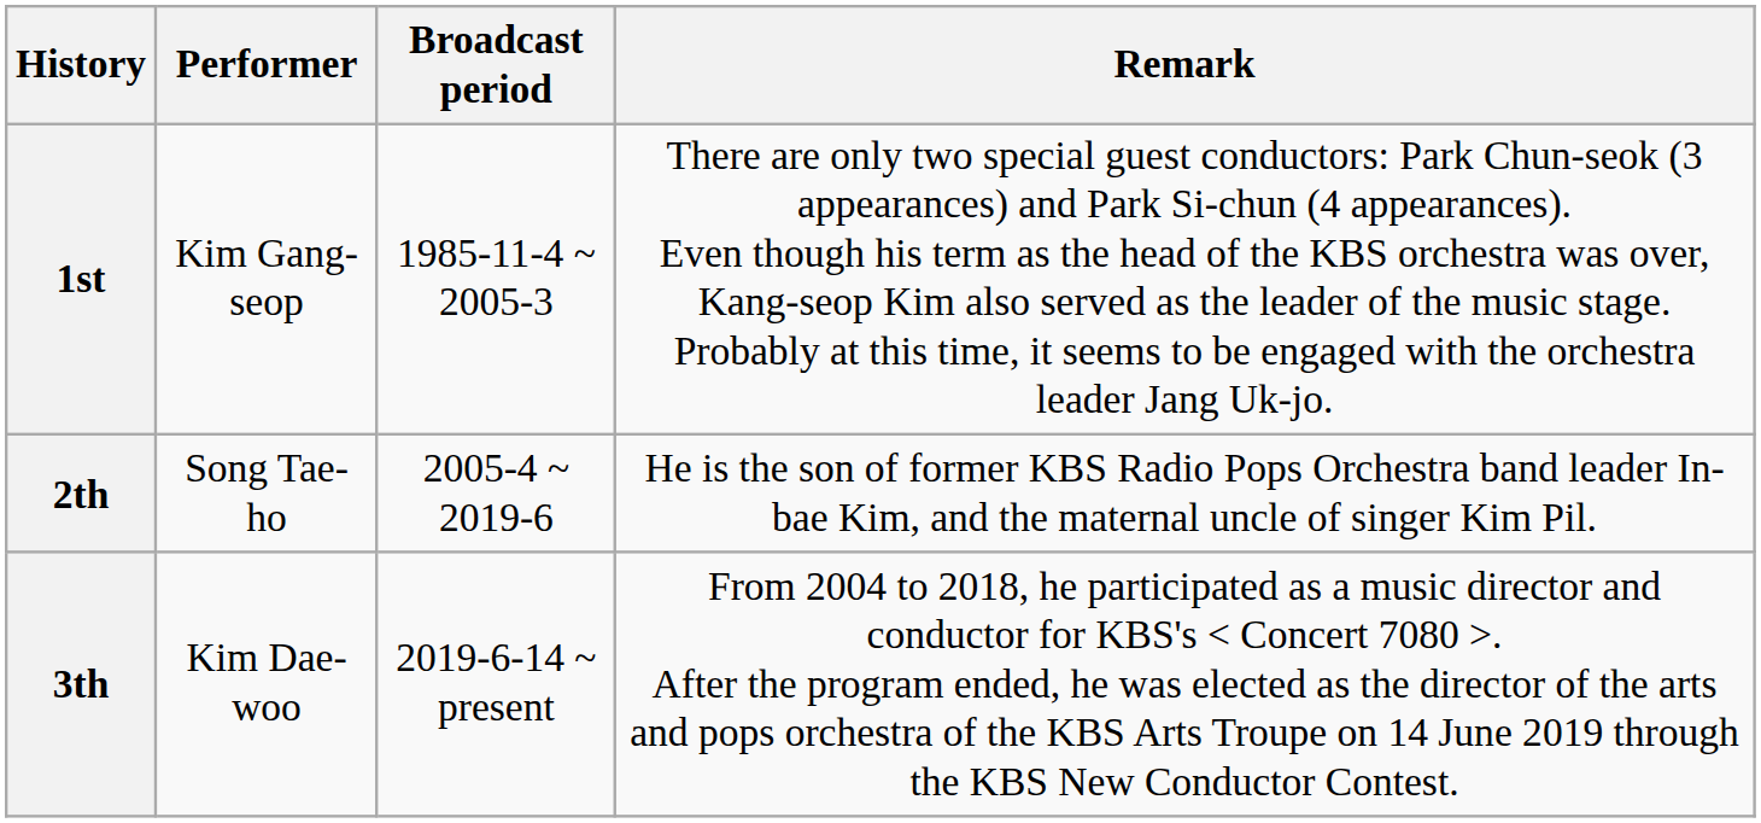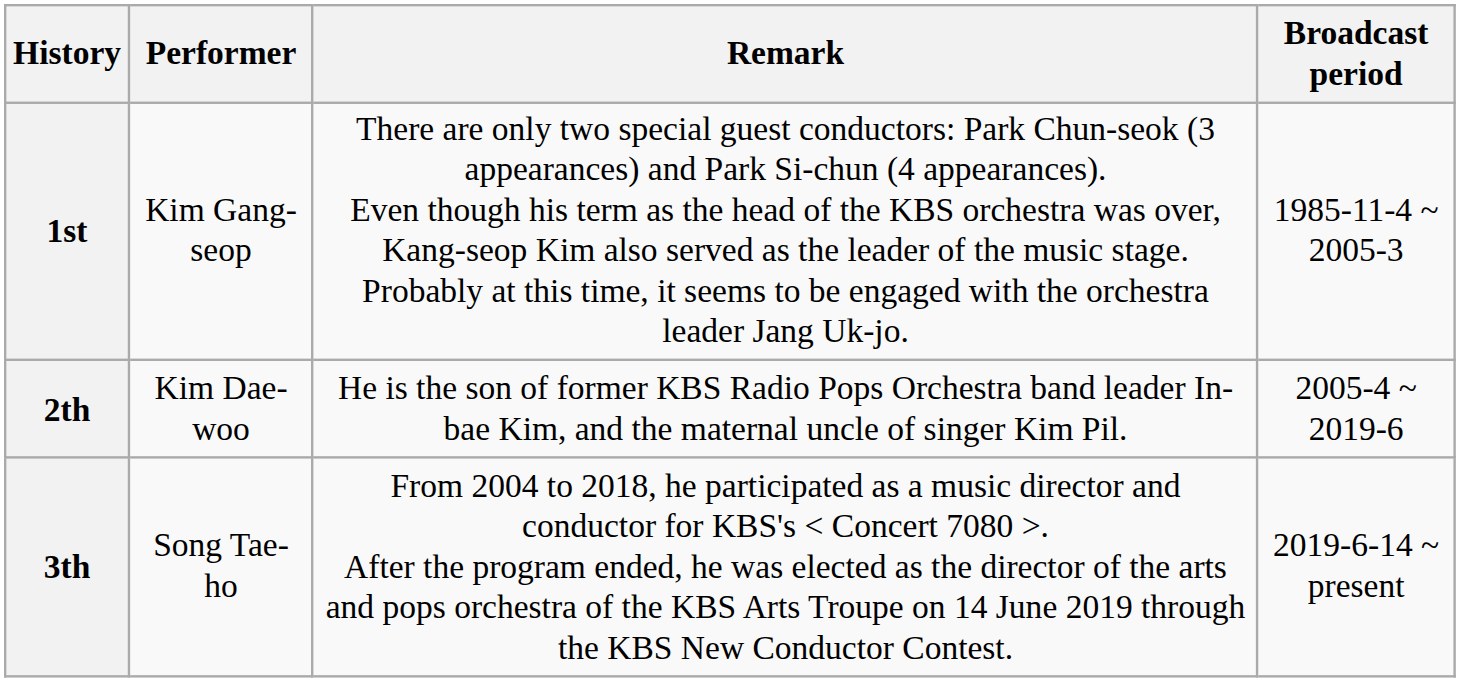columns swapped: Broadcast period <-> Remark
2th | Performer: Song Tae-ho -> Kim Dae-woo
3th | Performer: Kim Dae-woo -> Song Tae-ho
